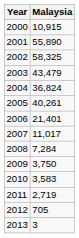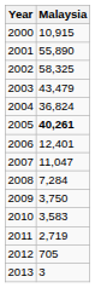2005 | Malaysia: normal -> bold
2006 | Malaysia: 21,401 -> 12,401
2007 | Malaysia: 11,017 -> 11,047
